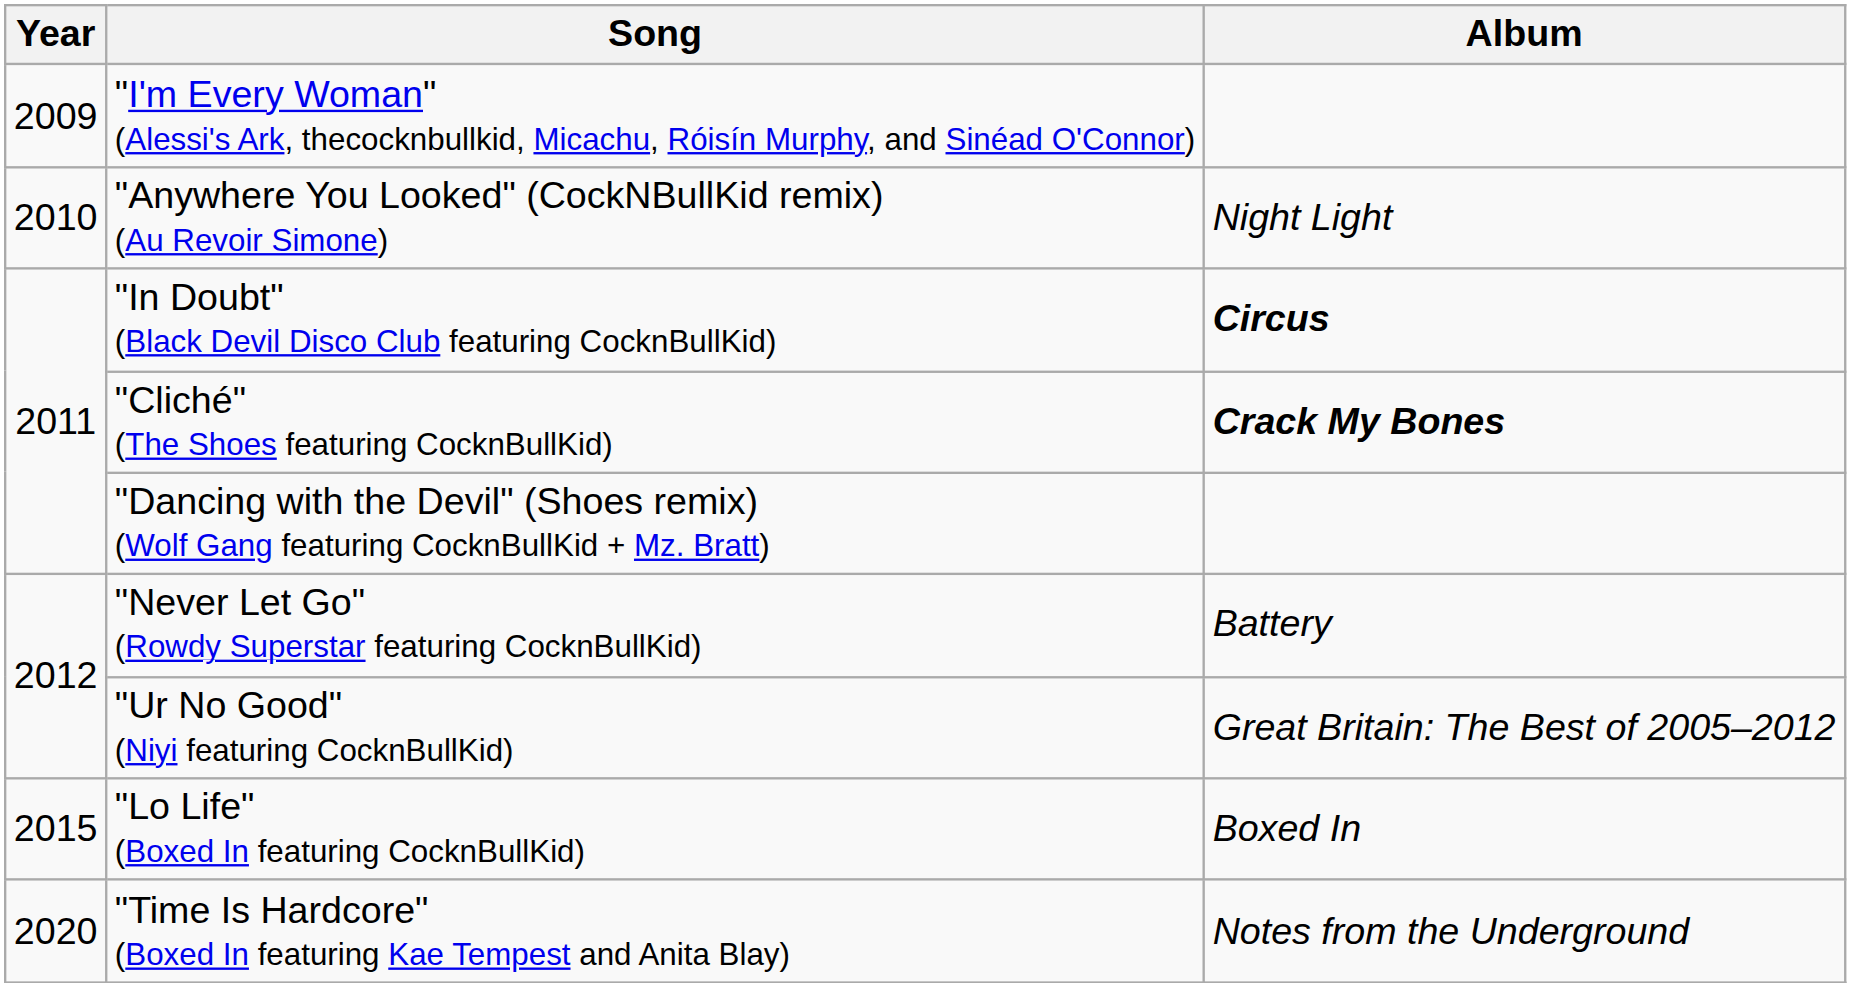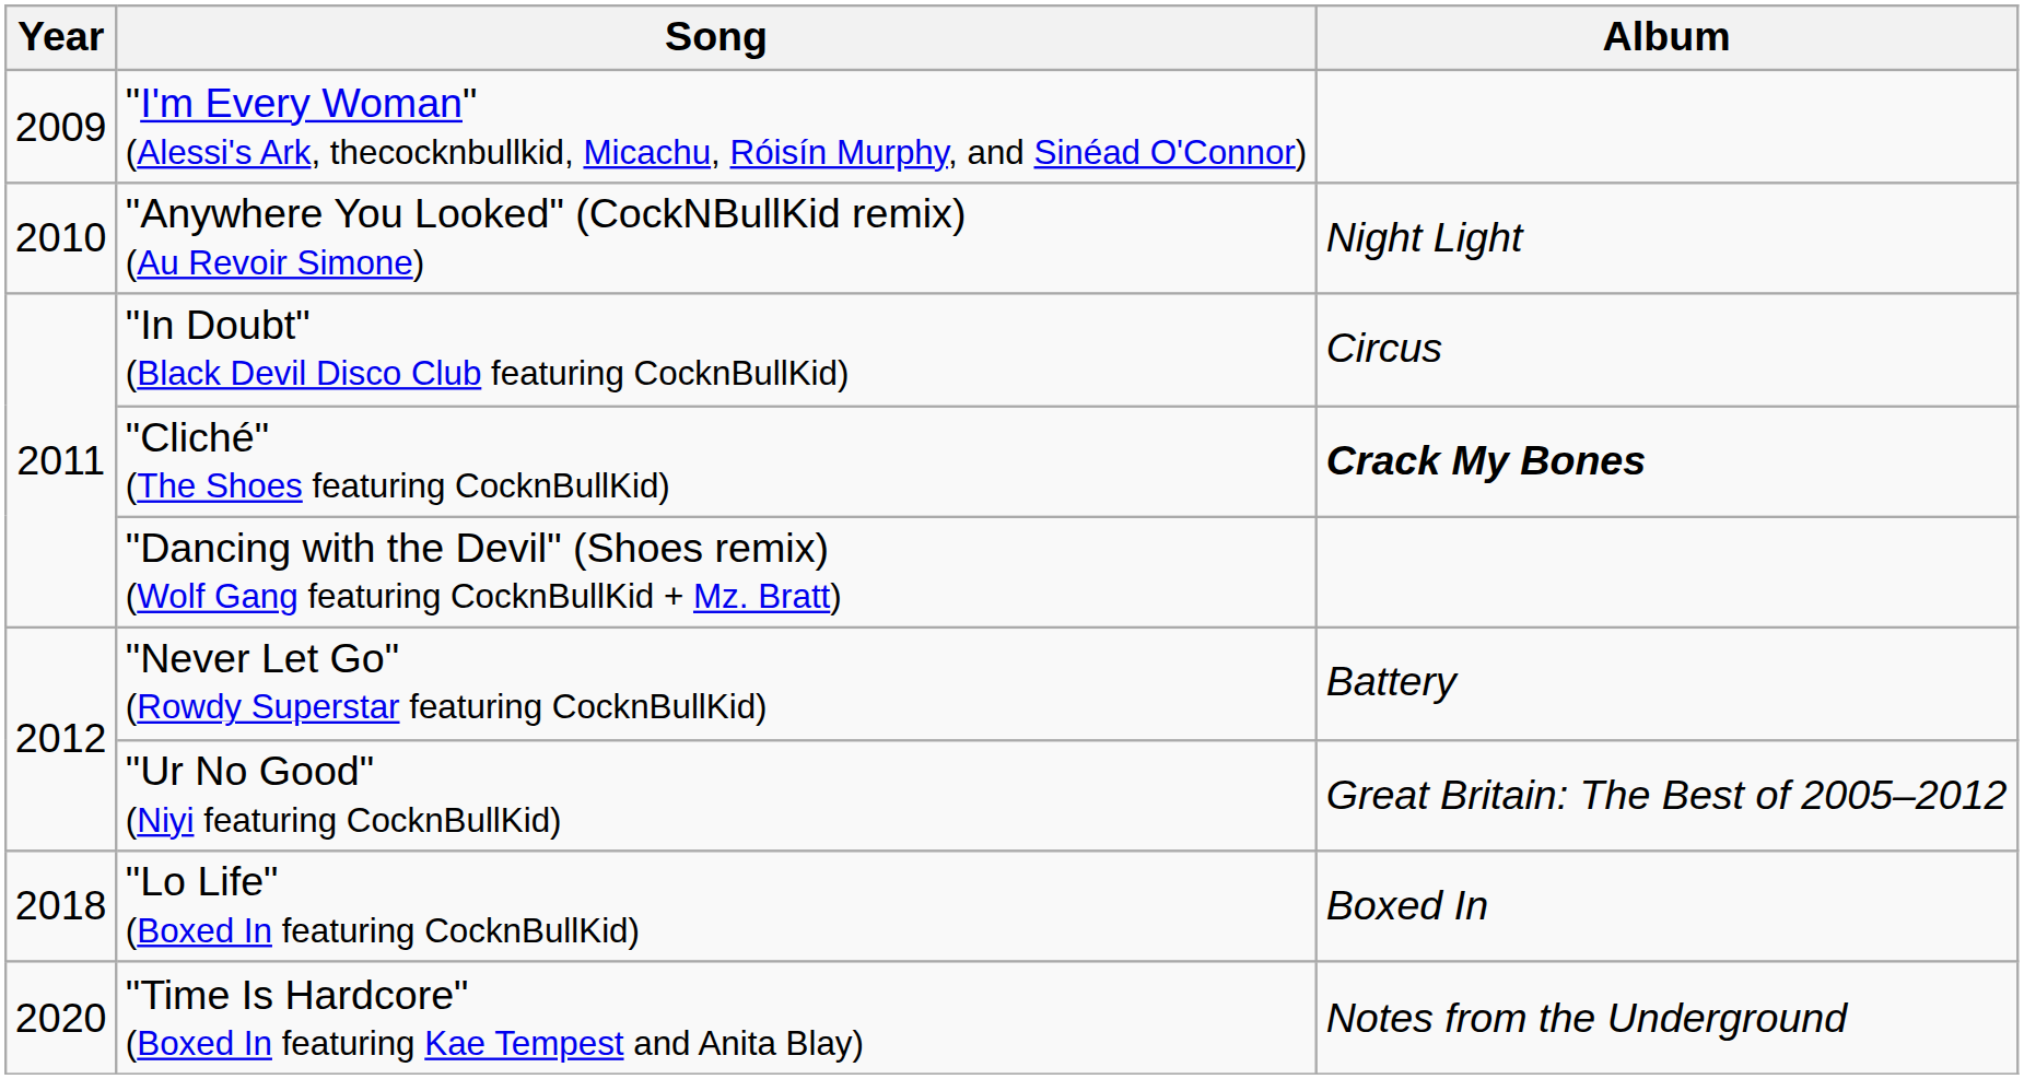"In Doubt" (Black Devil Disco Club featuring CocknBullKid) | Album: bold -> normal
"Lo Life" (Boxed In featuring CocknBullKid) | Year: 2015 -> 2018
